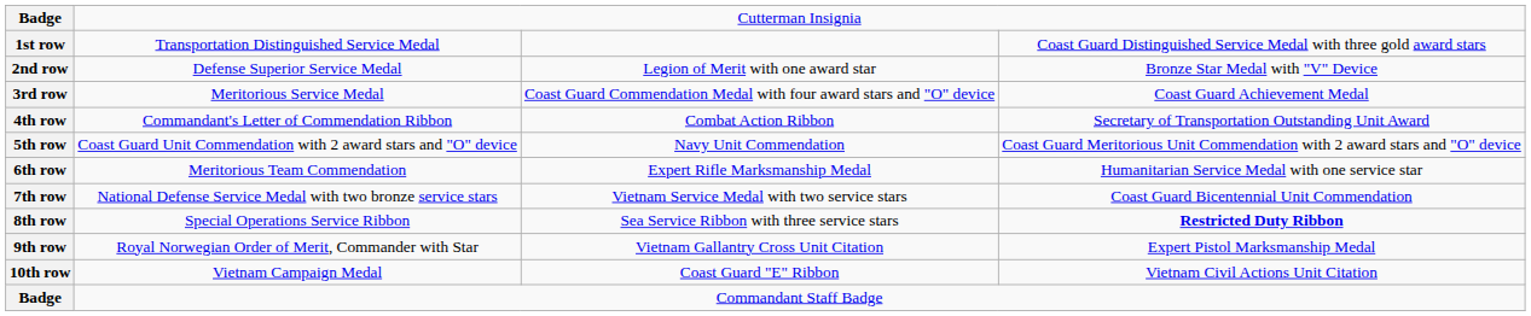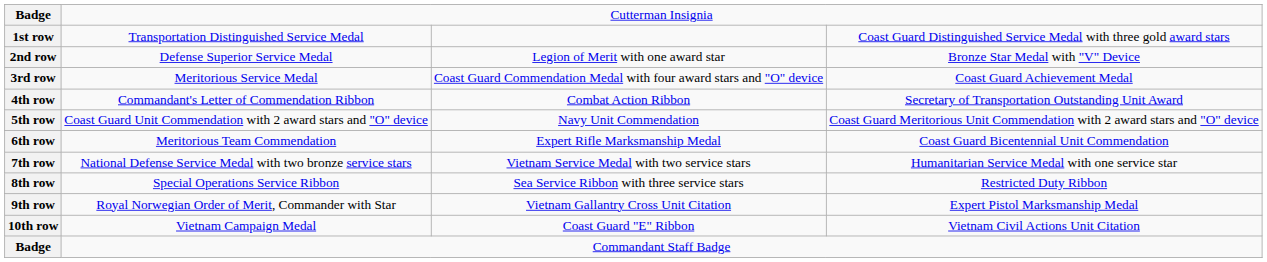6th row | column 4: Humanitarian Service Medal with one service star -> Coast Guard Bicentennial Unit Commendation
7th row | column 4: Coast Guard Bicentennial Unit Commendation -> Humanitarian Service Medal with one service star
8th row | column 4: bold -> normal
